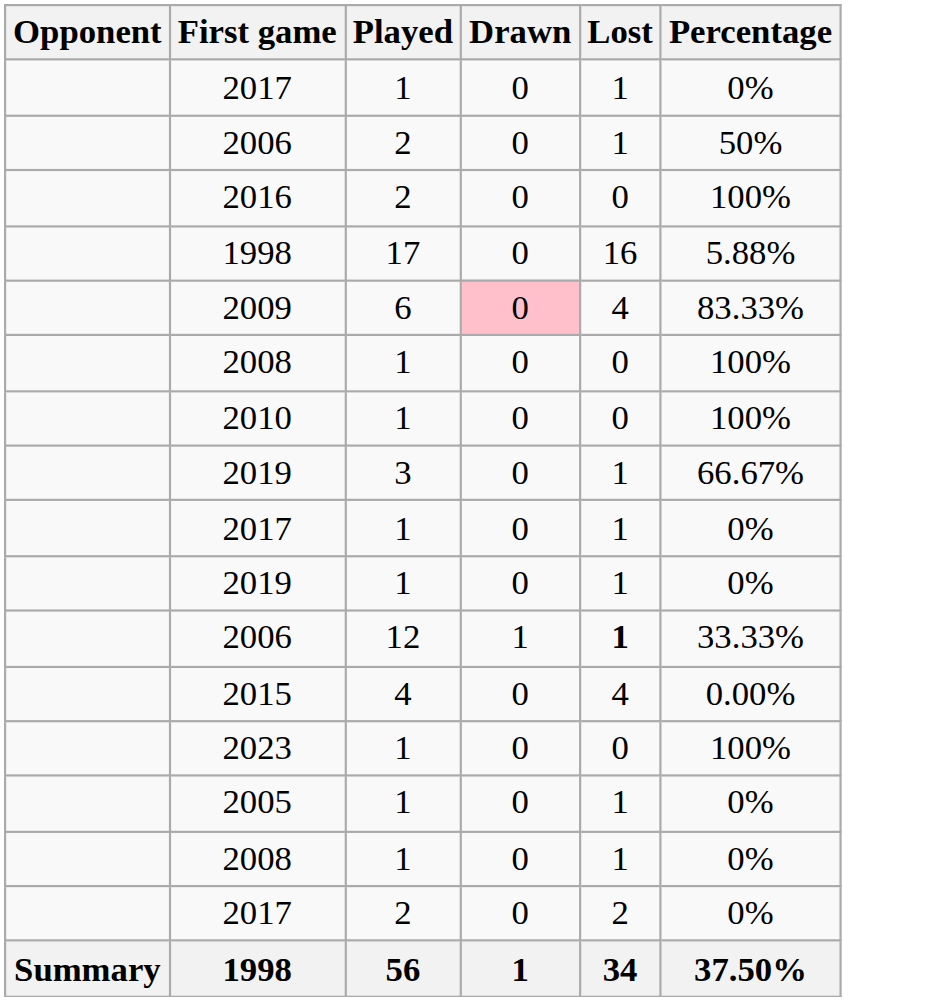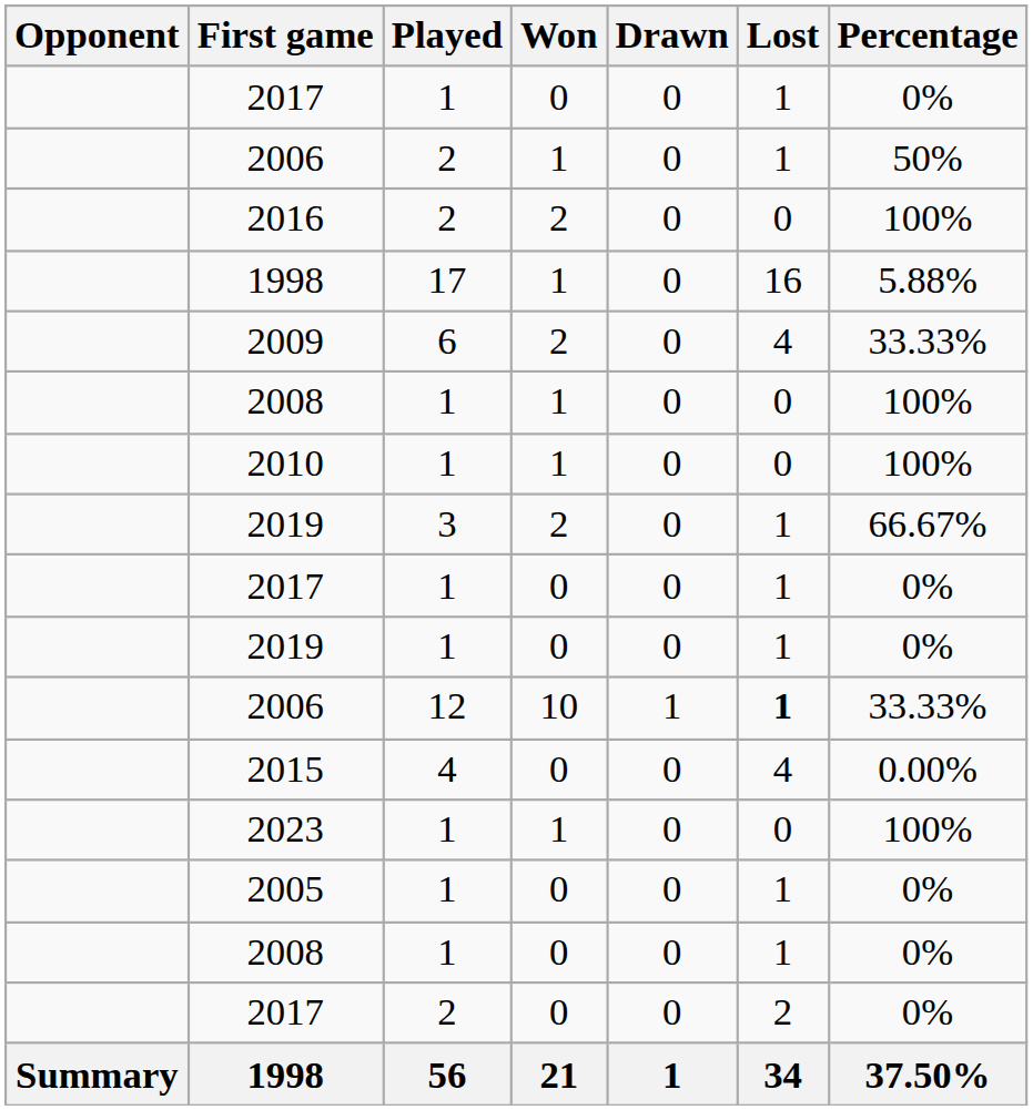+ column: Won | 0 | 1 | 2 | 1 | 2 | 1 | 1 | 2 | 0 | 0 | 10 | 0 | 1 | 0 | 0 | 0 | 21
2009 | Drawn: pink background -> no background
2009 | Percentage: 83.33% -> 33.33%
